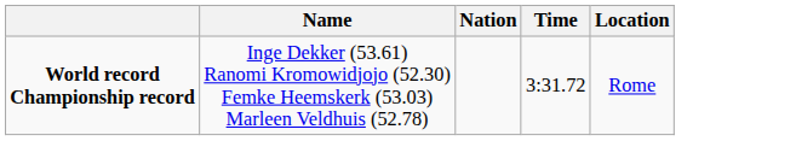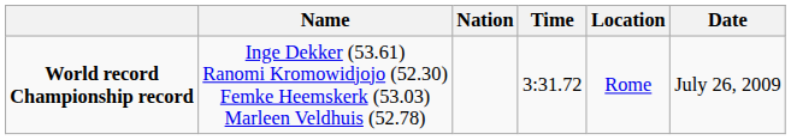+ column: Date | July 26, 2009
